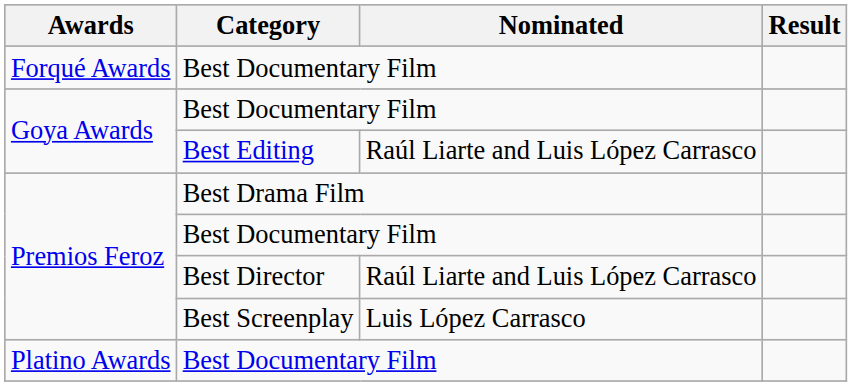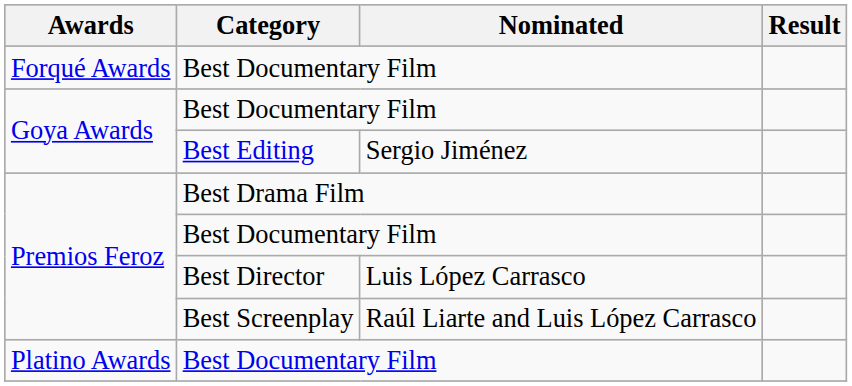Best Editing | Nominated: Raúl Liarte and Luis López Carrasco -> Sergio Jiménez
Best Director | Nominated: Raúl Liarte and Luis López Carrasco -> Luis López Carrasco
Best Screenplay | Nominated: Luis López Carrasco -> Raúl Liarte and Luis López Carrasco
